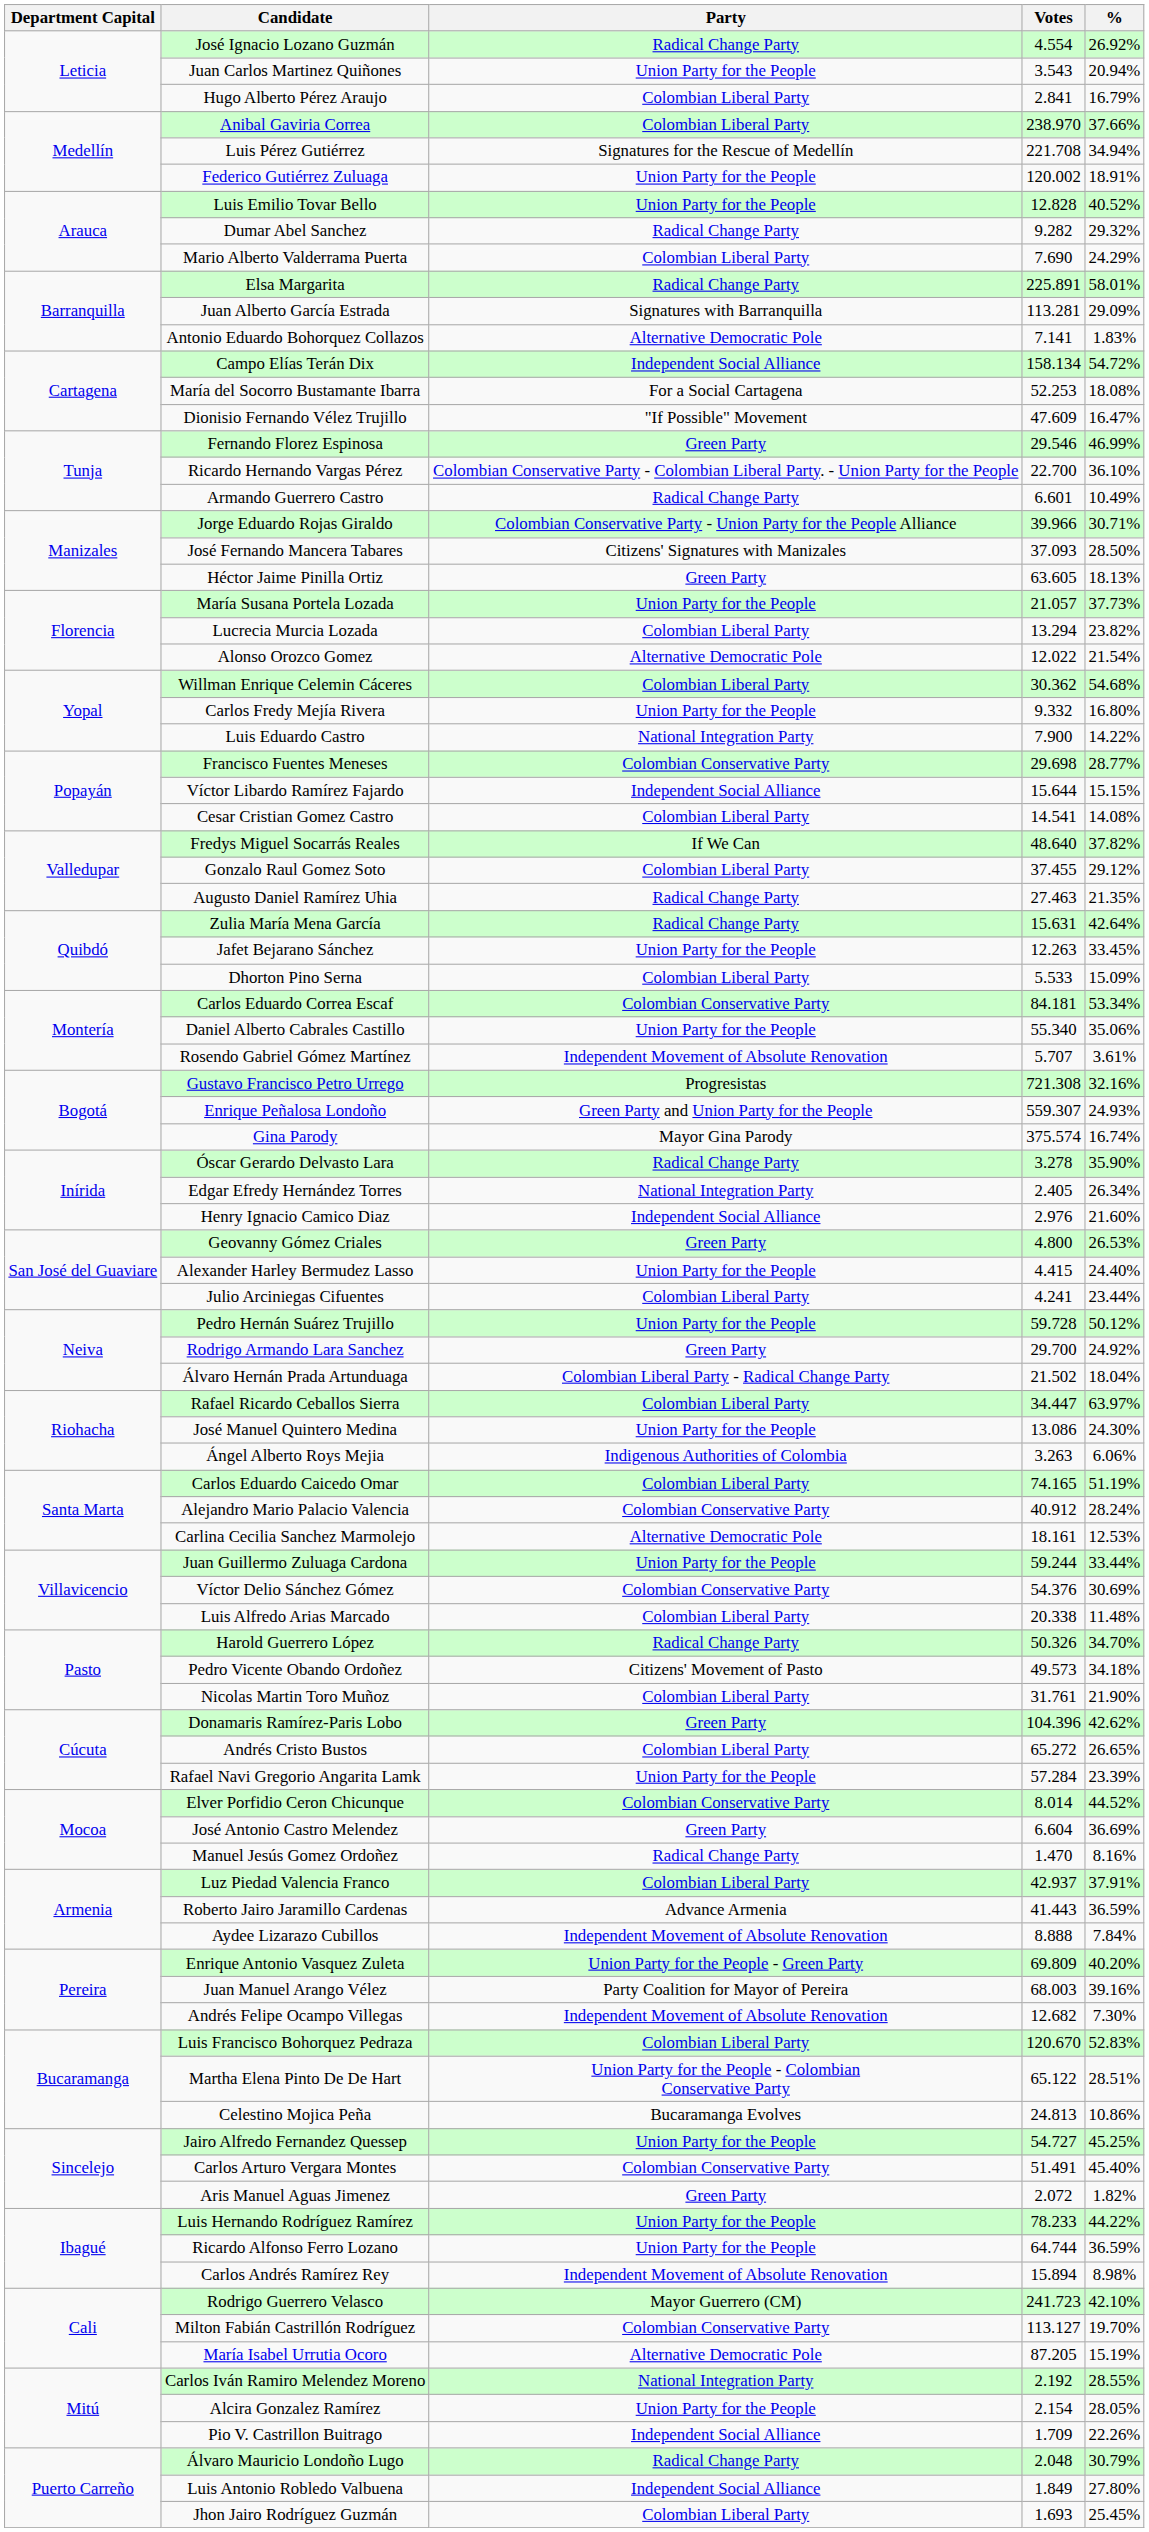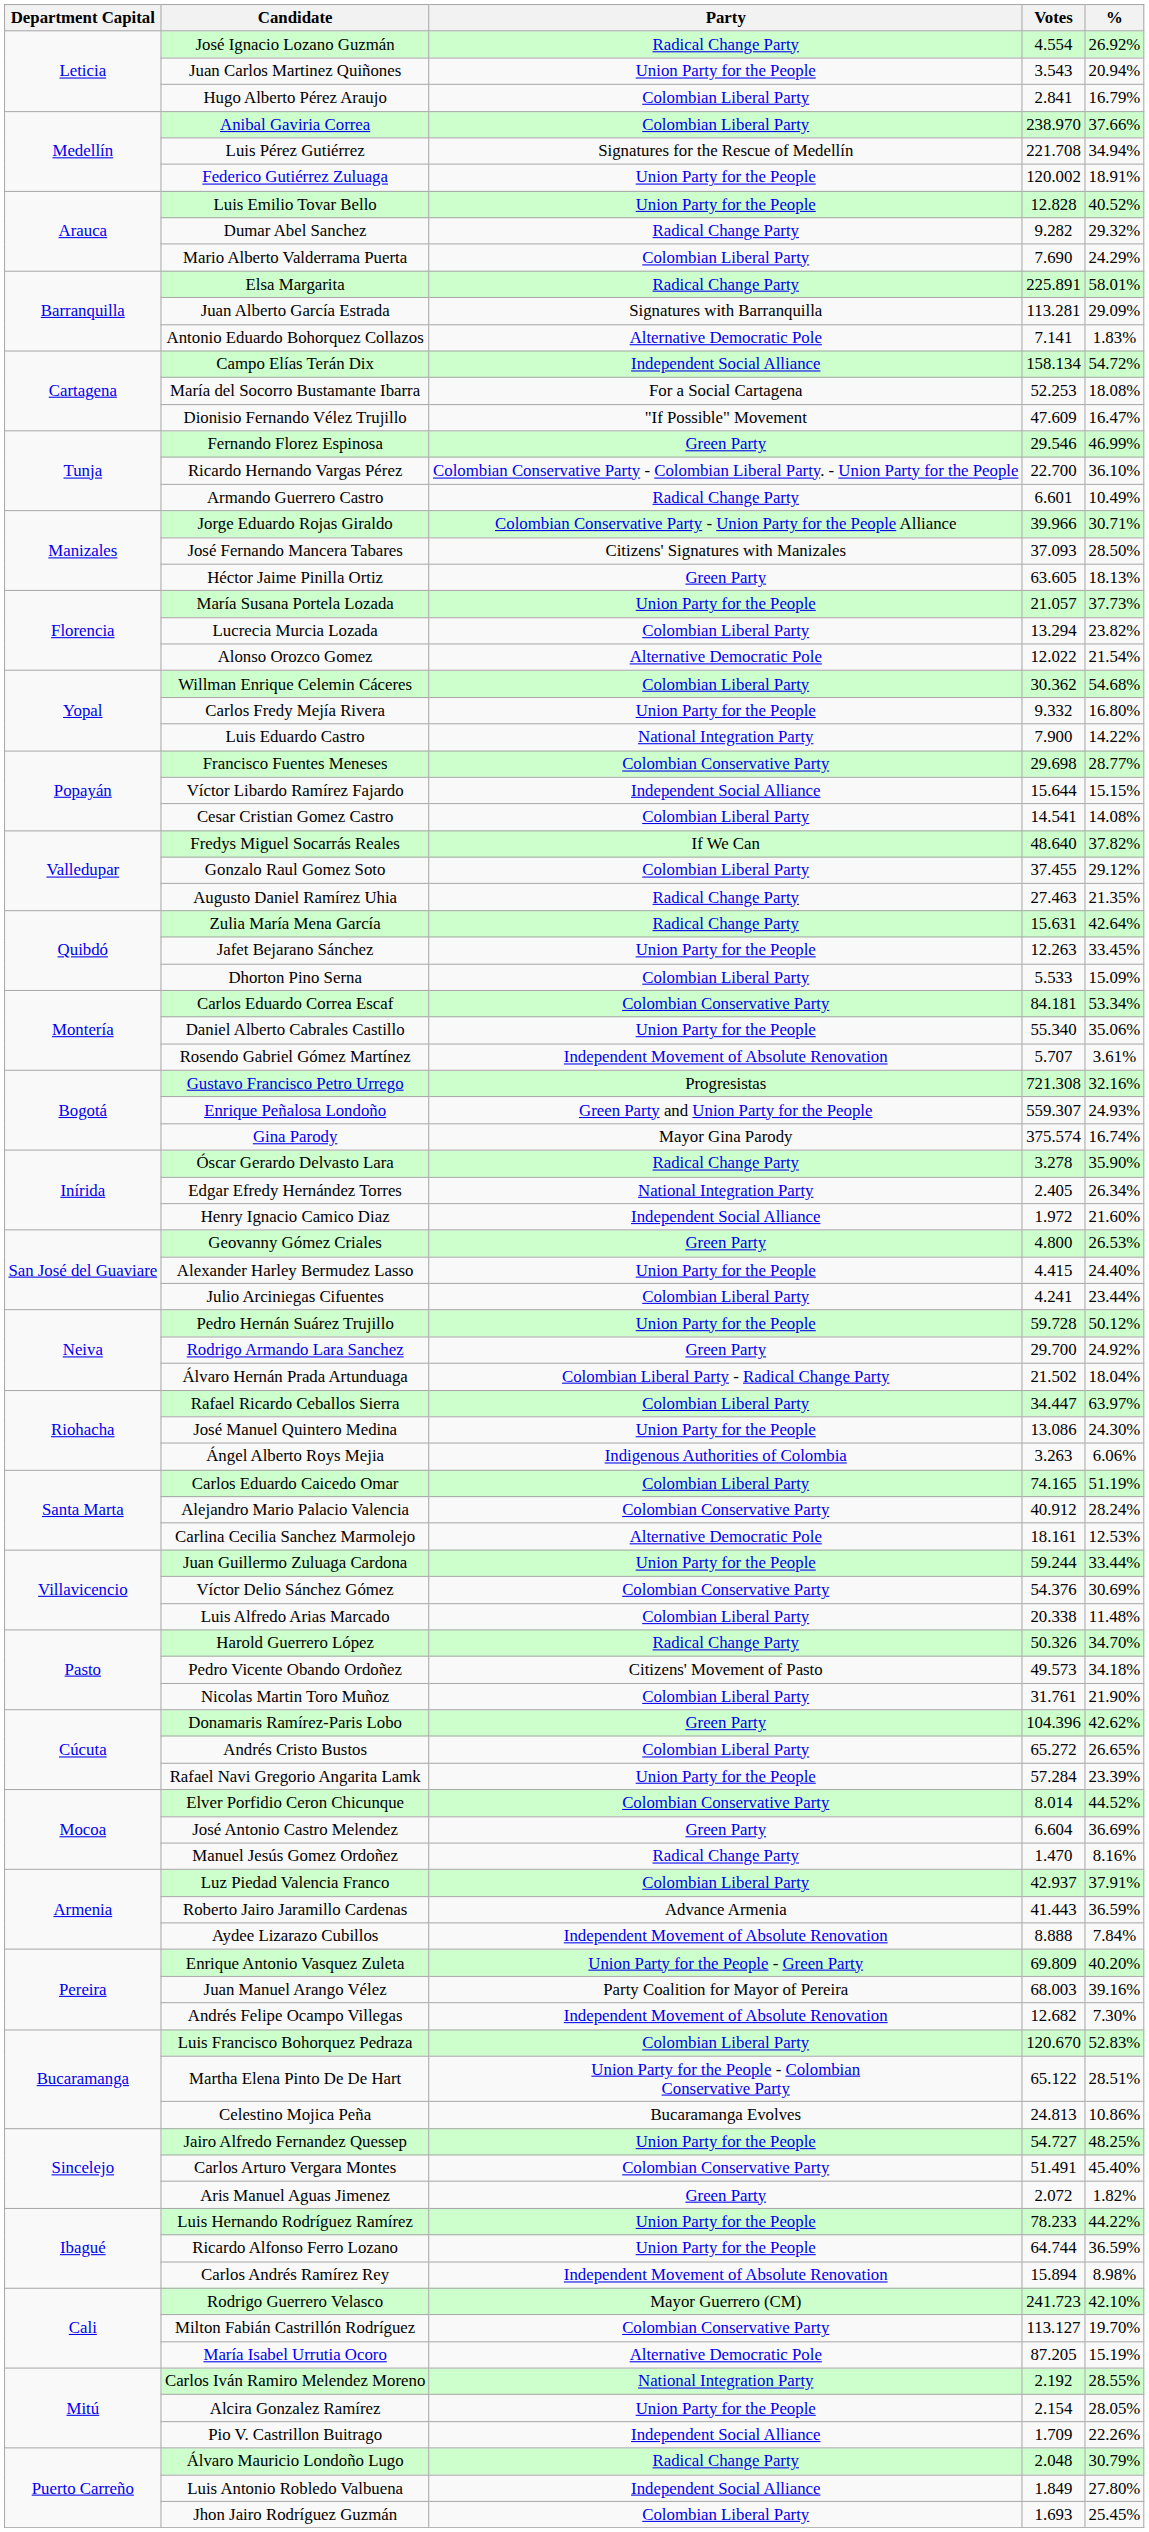Henry Ignacio Camico Diaz | Votes: 2.976 -> 1.972
Jairo Alfredo Fernandez Quessep | %: 45.25% -> 48.25%
